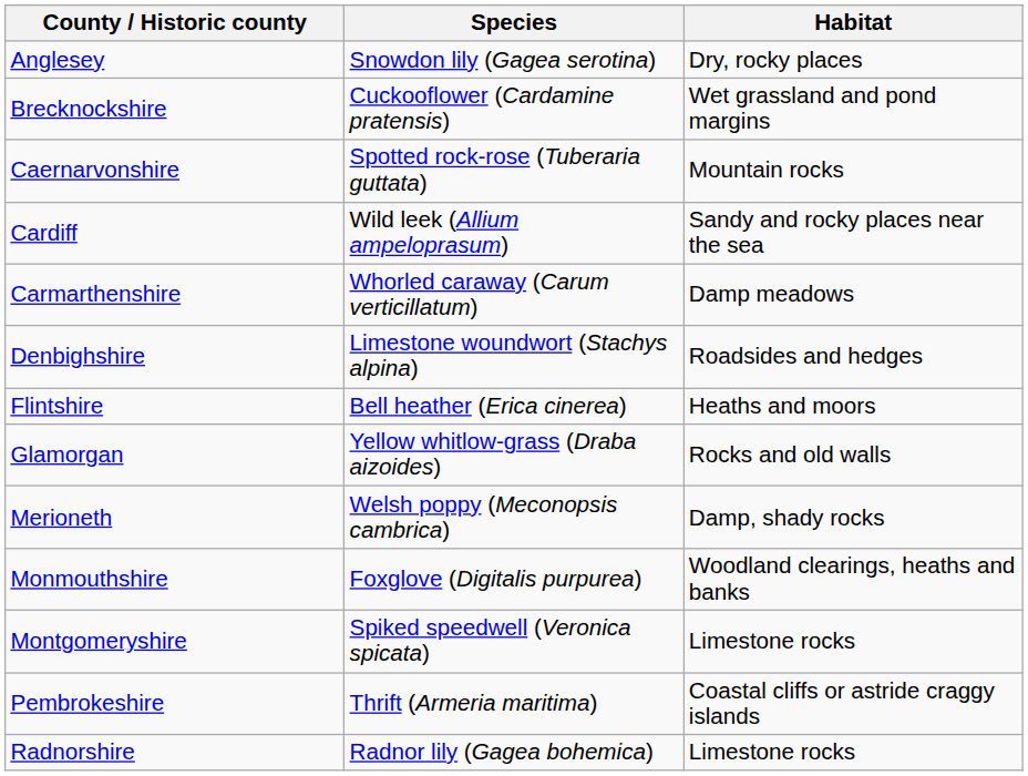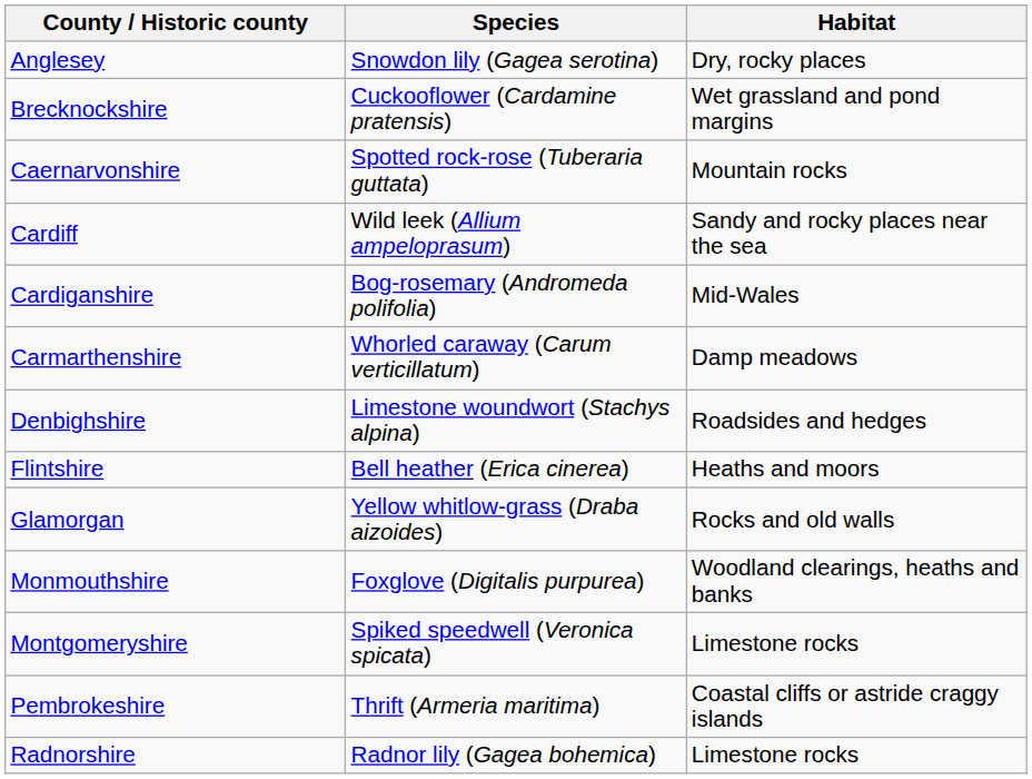+ row: Cardiganshire | Bog-rosemary (Andromeda polifolia) | Mid-Wales
- row: Merioneth | Welsh poppy (Meconopsis cambrica) | Damp, shady rocks
